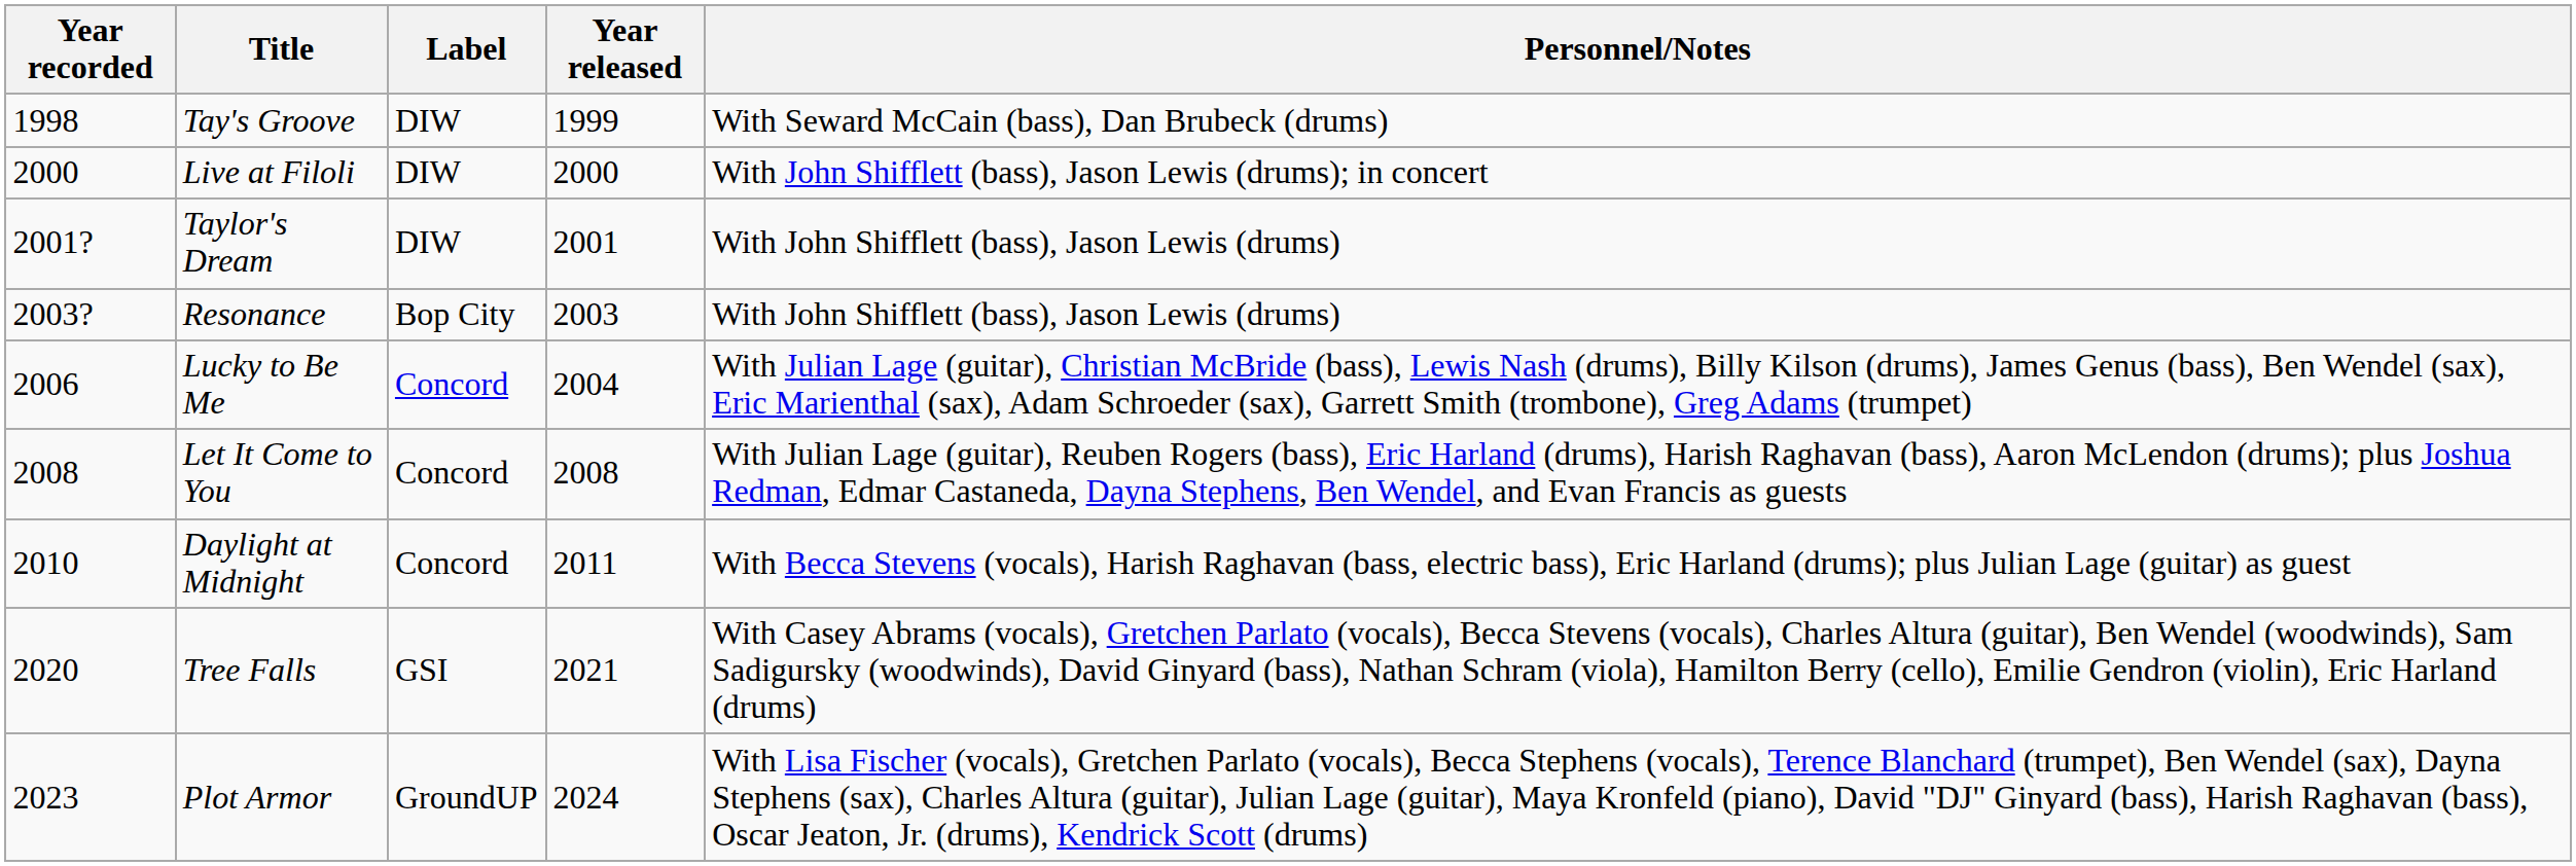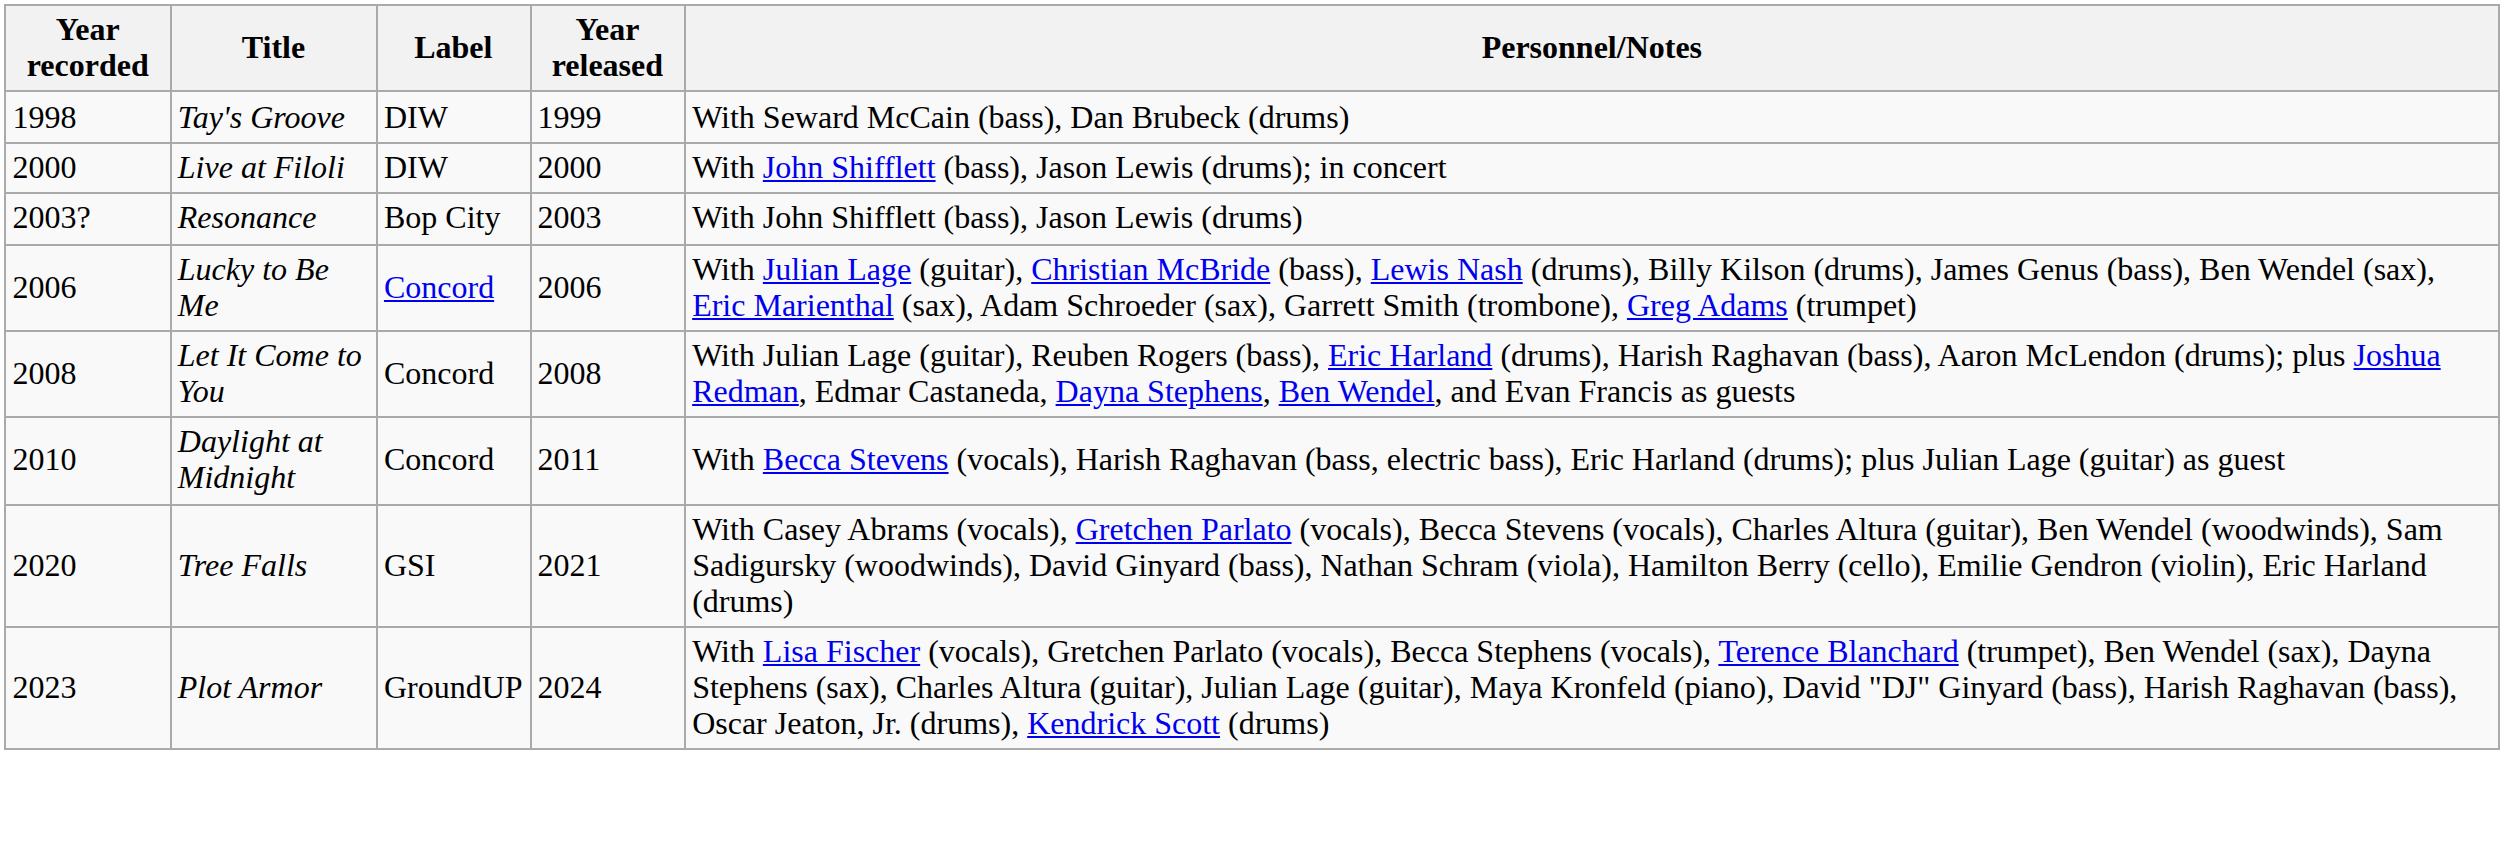- row: 2001? | Taylor's Dream | DIW | 2001 | With John Shifflett (bass), Jason Lewis (drums)
Lucky to Be Me | Year released: 2004 -> 2006
